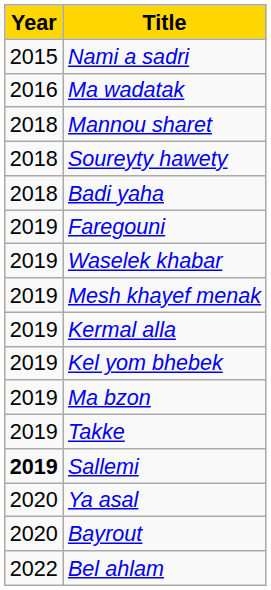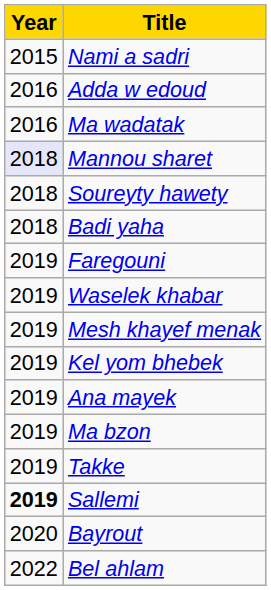+ row: 2016 | Adda w edoud
Mannou sharet | Year: no background -> lavender background
- row: 2019 | Kermal alla
+ row: 2019 | Ana mayek
- row: 2020 | Ya asal
